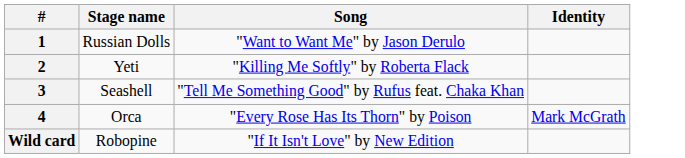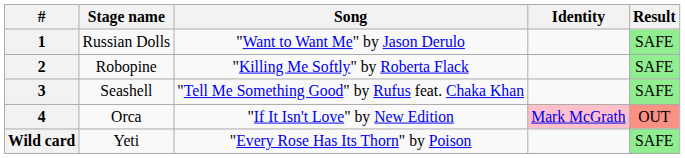+ column: Result | SAFE | SAFE | SAFE | OUT | SAFE
2 | Stage name: Yeti -> Robopine
4 | Song: "Every Rose Has Its Thorn" by Poison -> "If It Isn't Love" by New Edition
4 | Identity: no background -> pink background
Wild card | Stage name: Robopine -> Yeti
Wild card | Song: "If It Isn't Love" by New Edition -> "Every Rose Has Its Thorn" by Poison
